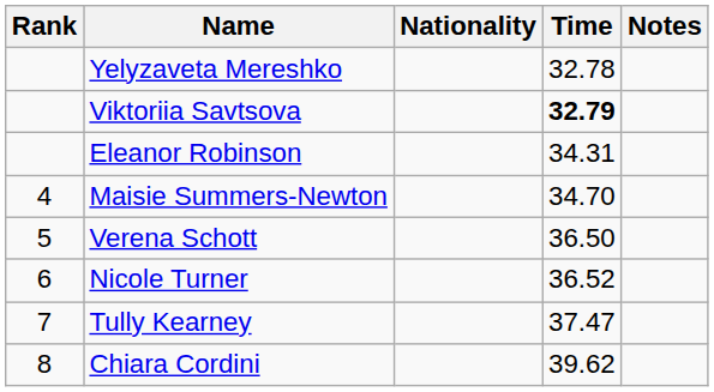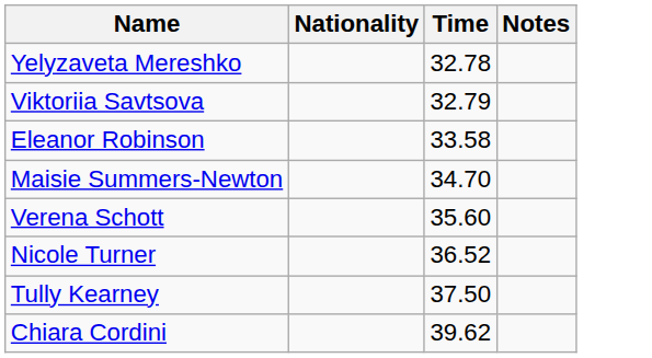- column: Rank | 4 | 5 | 6 | 7 | 8
Viktoriia Savtsova | Time: bold -> normal
Eleanor Robinson | Time: 34.31 -> 33.58
Verena Schott | Time: 36.50 -> 35.60
Tully Kearney | Time: 37.47 -> 37.50
